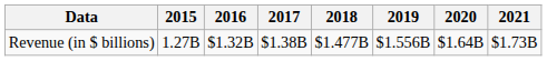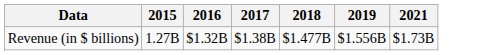- column: 2020 | $1.64B
